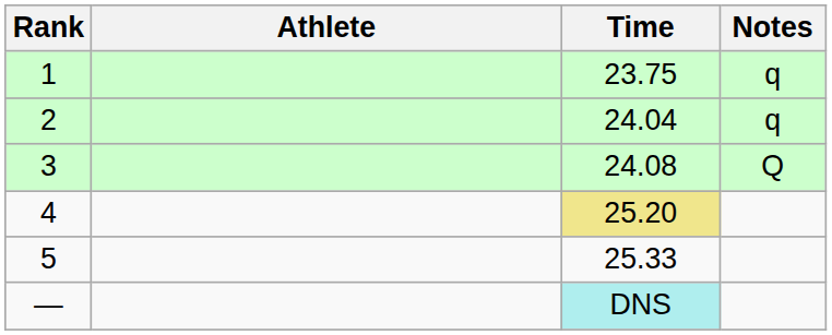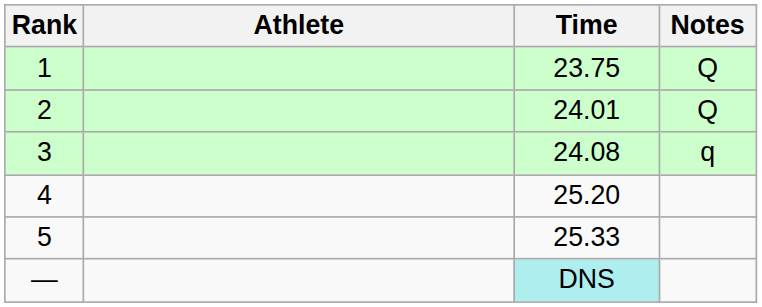1 | Notes: q -> Q
2 | Time: 24.04 -> 24.01
2 | Notes: q -> Q
3 | Notes: Q -> q
4 | Time: khaki background -> no background
